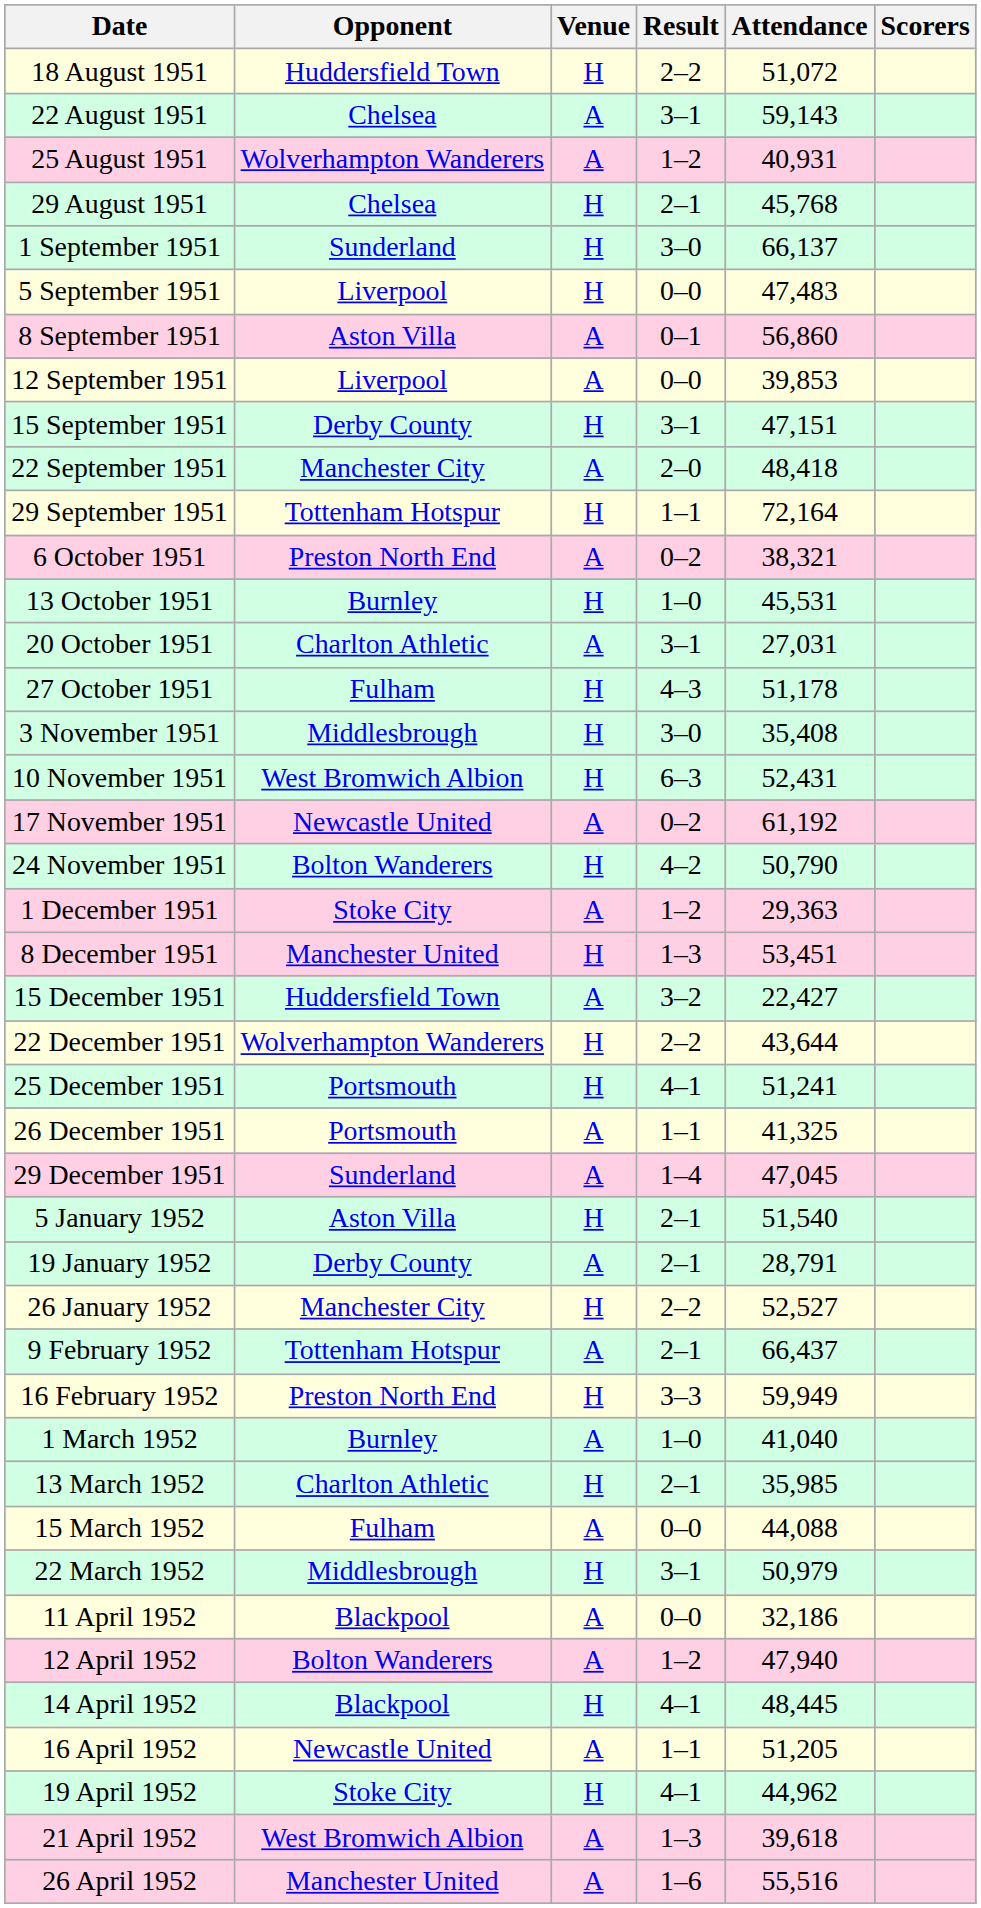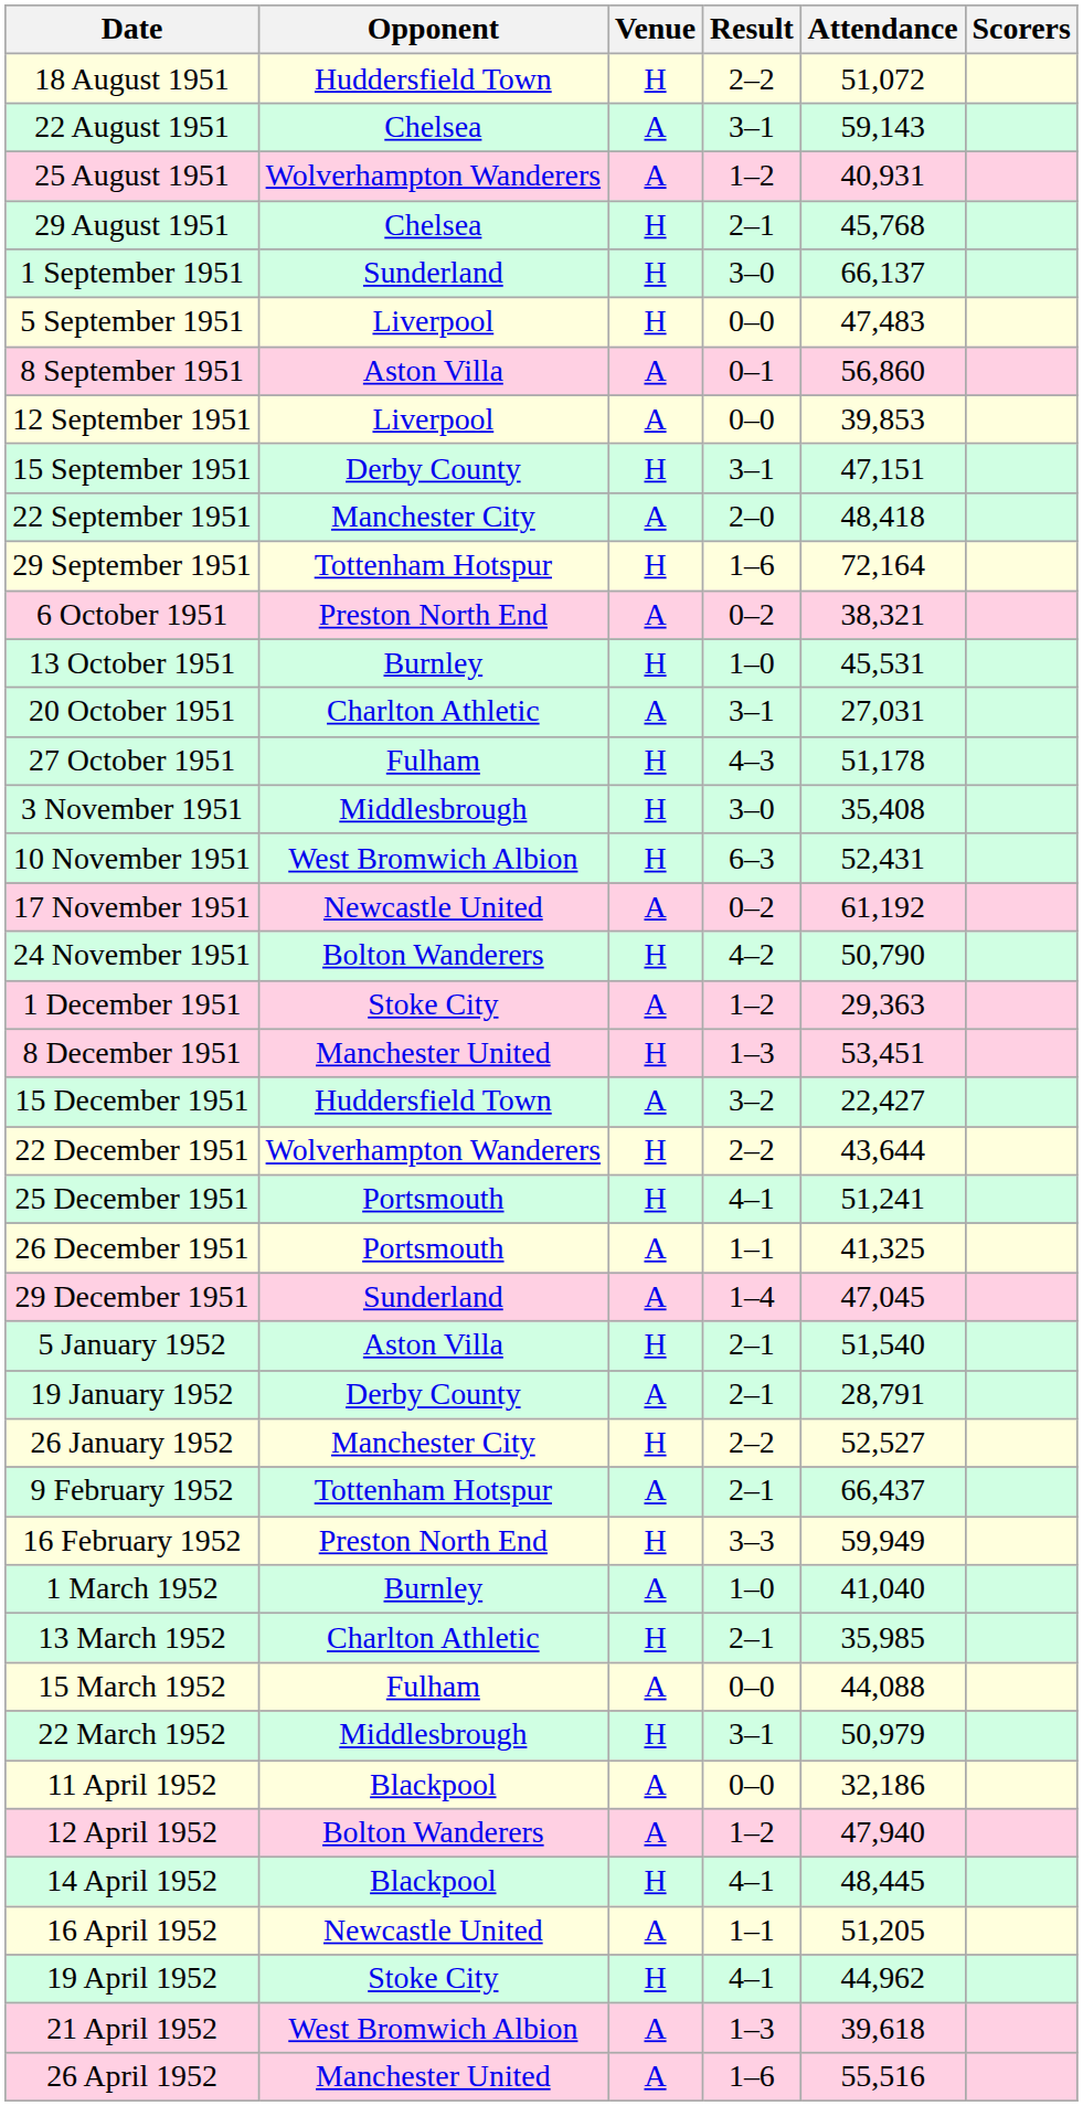29 September 1951 | Result: 1–1 -> 1–6
